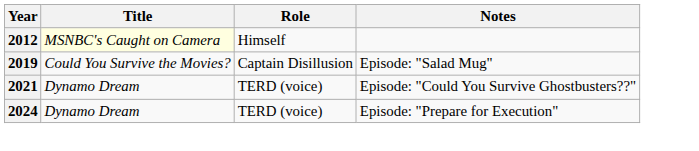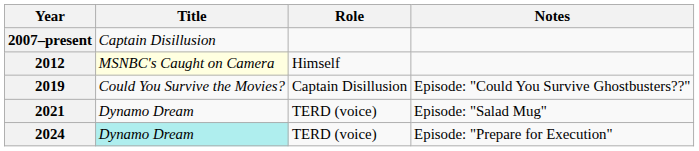+ row: 2007–present | Captain Disillusion
2019 | Notes: Episode: "Salad Mug" -> Episode: "Could You Survive Ghostbusters??"
2021 | Notes: Episode: "Could You Survive Ghostbusters??" -> Episode: "Salad Mug"
2024 | Title: no background -> paleturquoise background
